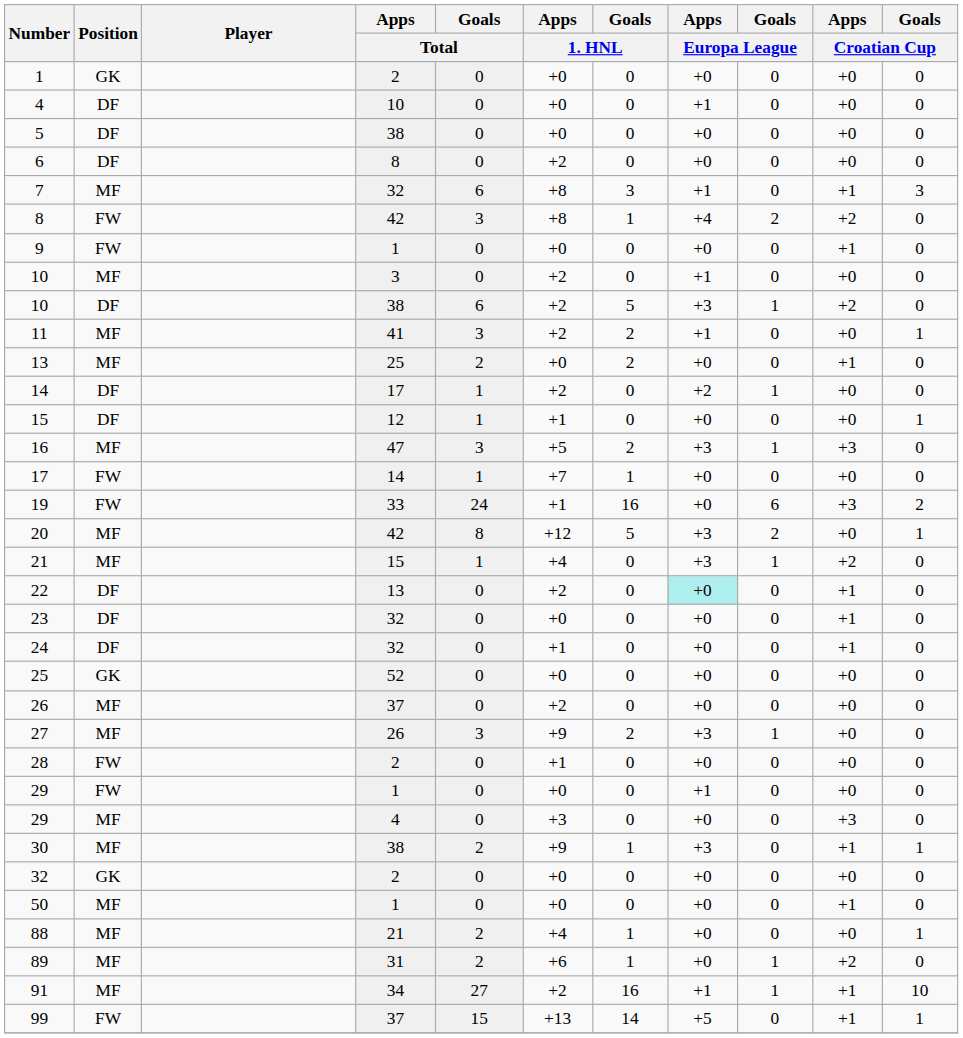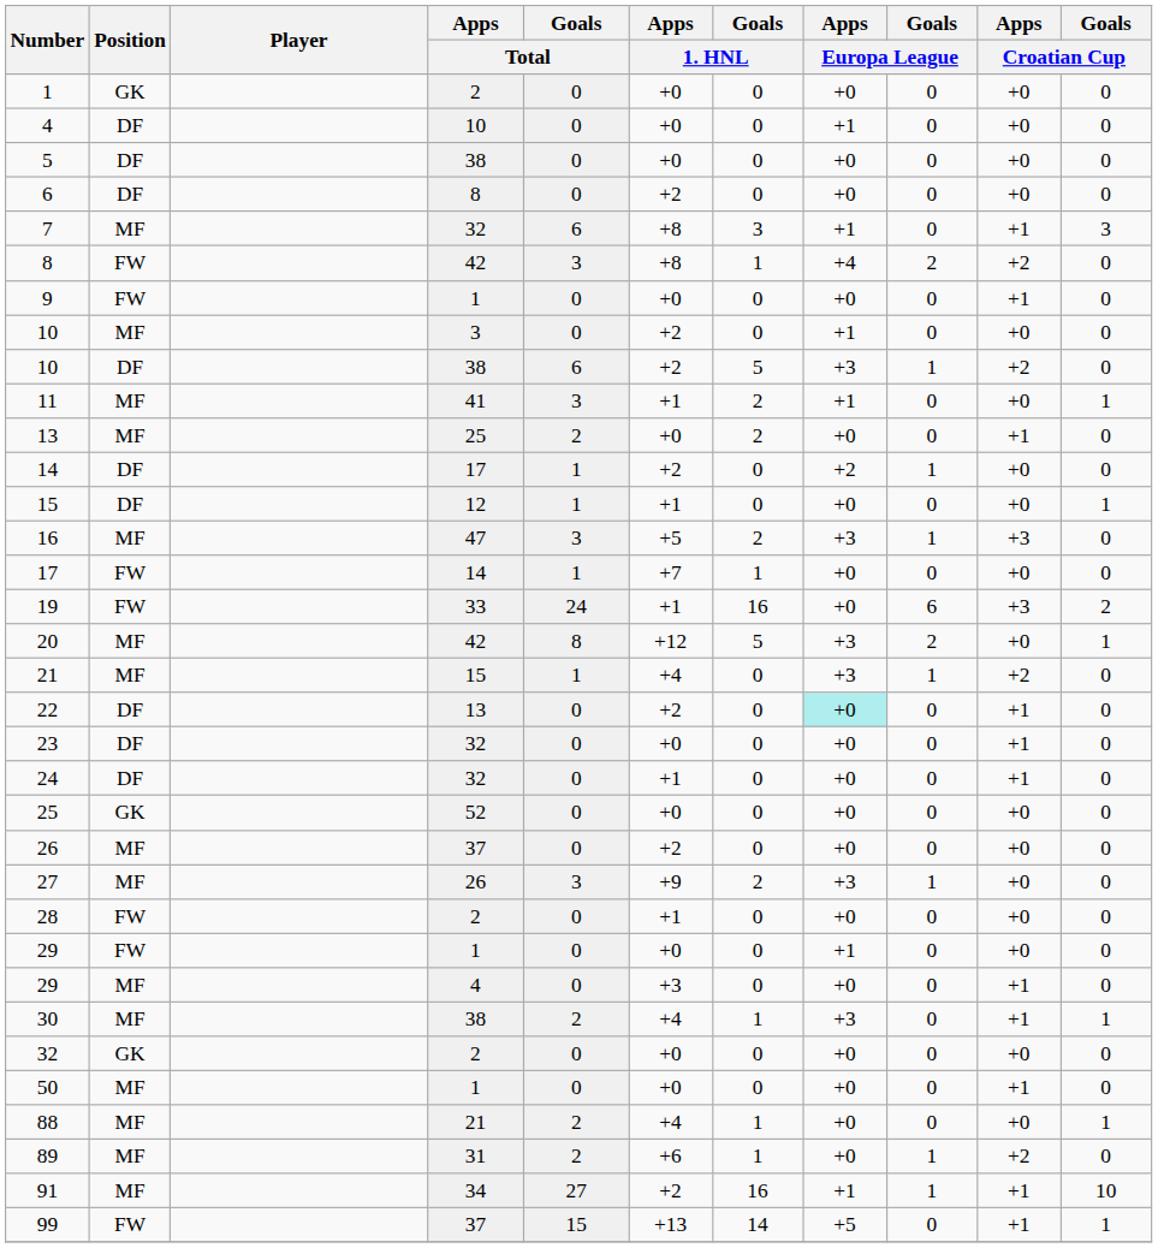11 | Apps / 1. HNL: +2 -> +1
29 / 4 | Apps / Croatian Cup: +3 -> +1
30 | Apps / 1. HNL: +9 -> +4
